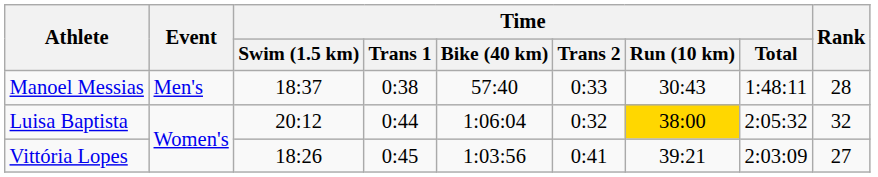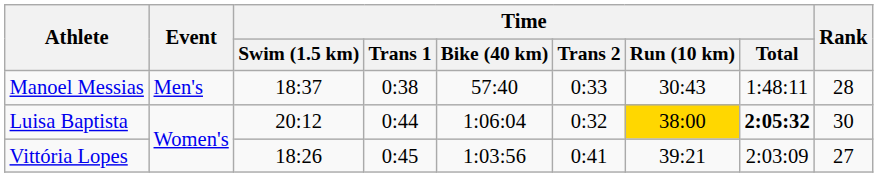Luisa Baptista | Time / Total: normal -> bold
Luisa Baptista | Rank: 32 -> 30
